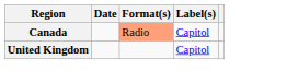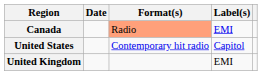Canada | Label(s): Capitol -> EMI
+ row: United States | Contemporary hit radio | Capitol
United Kingdom | Label(s): Capitol -> EMI
